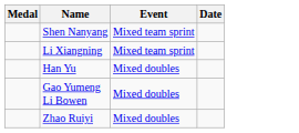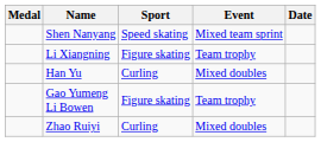+ column: Sport | Speed skating | Figure skating | Curling | Figure skating | Curling
Li Xiangning | Event: Mixed team sprint -> Team trophy
Gao Yumeng Li Bowen | Event: Mixed doubles -> Team trophy
